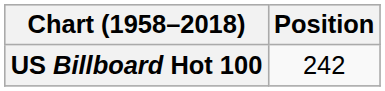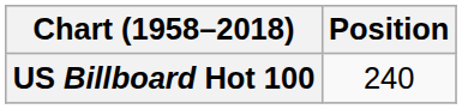US Billboard Hot 100 | Position: 242 -> 240
